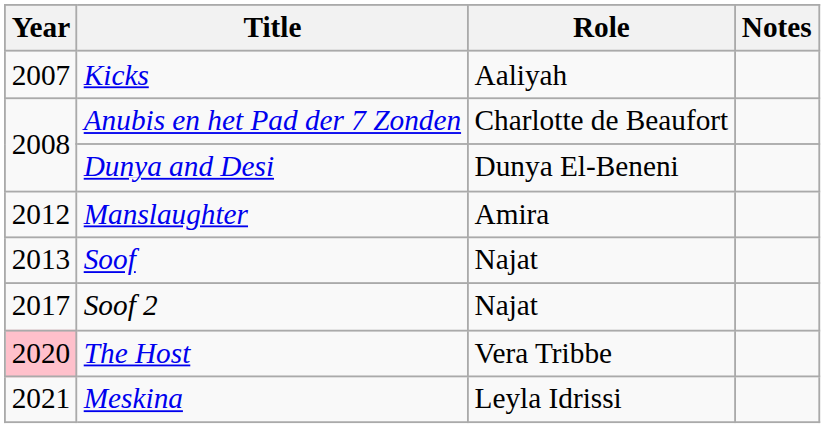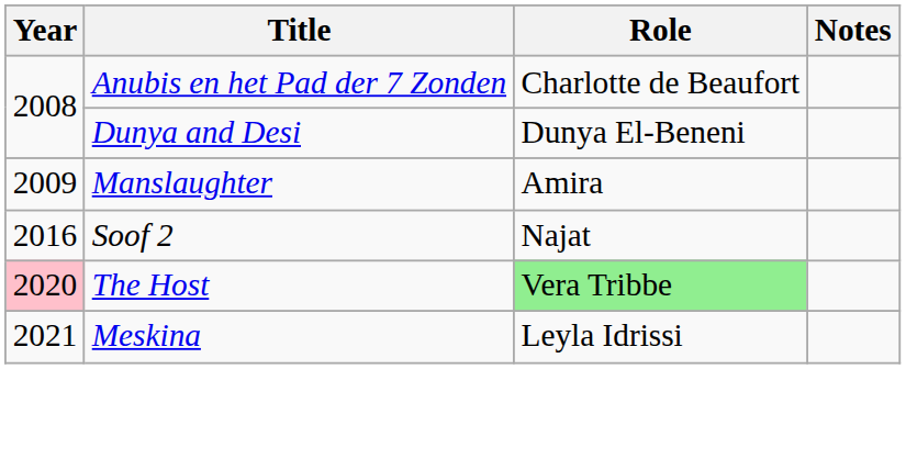- row: 2007 | Kicks | Aaliyah
Manslaughter | Year: 2012 -> 2009
- row: 2013 | Soof | Najat
Soof 2 | Year: 2017 -> 2016
The Host | Role: no background -> lightgreen background
